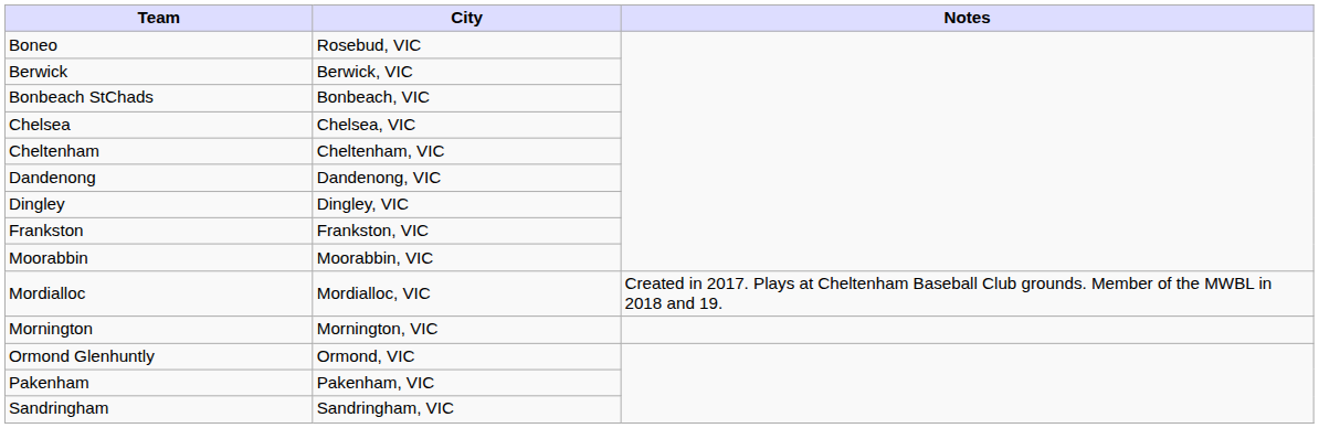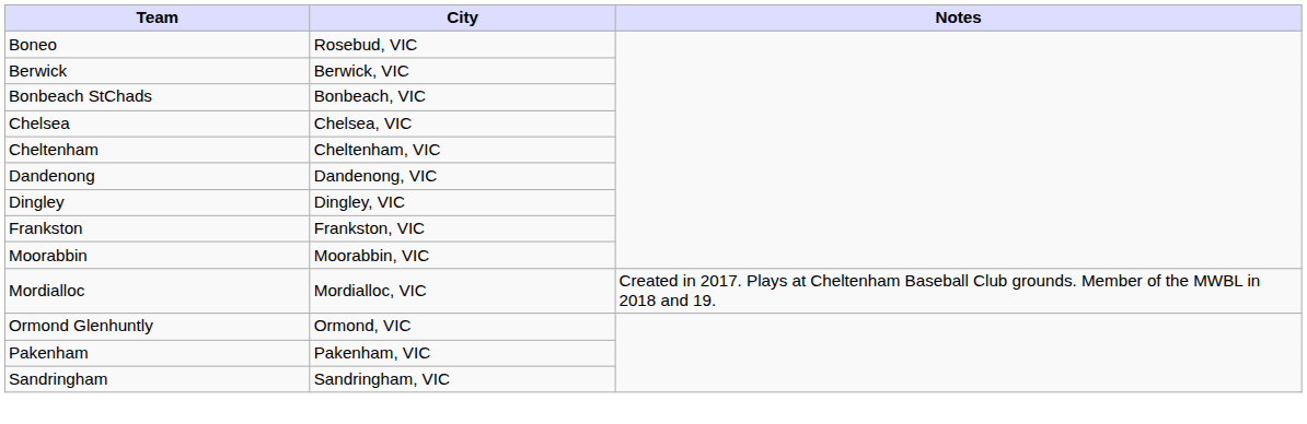- row: Mornington | Mornington, VIC
